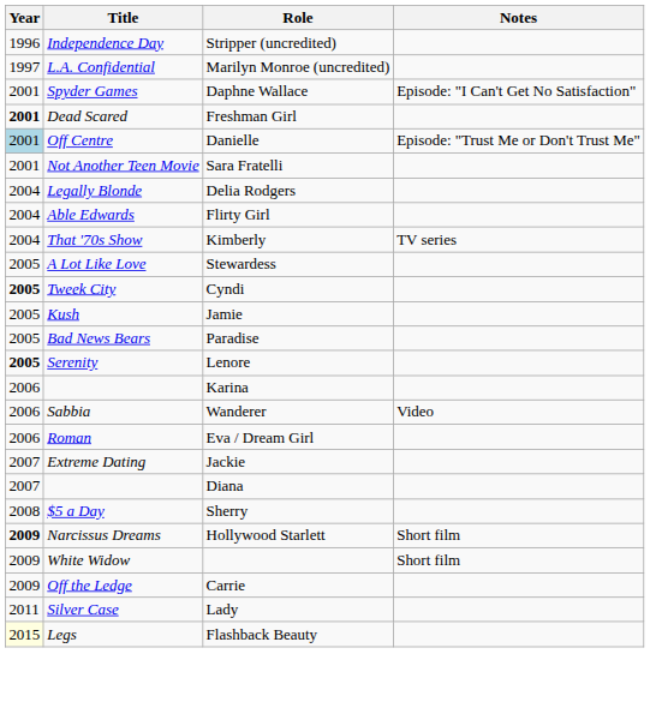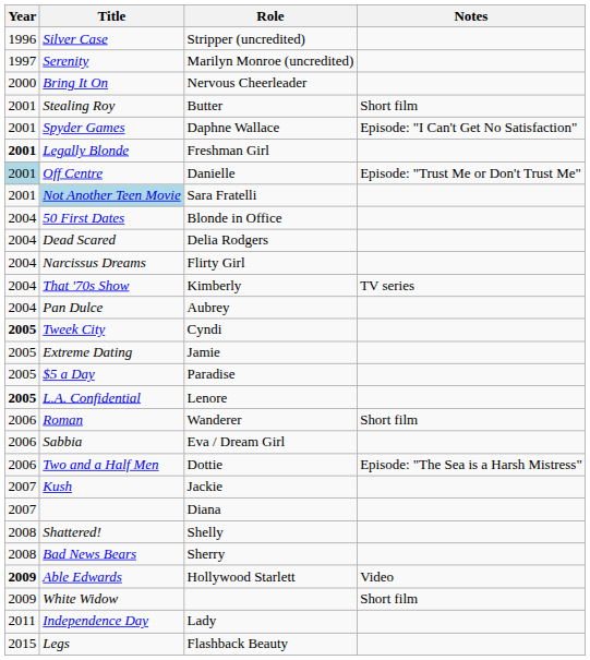Stripper (uncredited) | Title: Independence Day -> Silver Case
Marilyn Monroe (uncredited) | Title: L.A. Confidential -> Serenity
+ row: 2000 | Bring It On | Nervous Cheerleader
+ row: 2001 | Stealing Roy | Butter | Short film
Freshman Girl | Title: Dead Scared -> Legally Blonde
Sara Fratelli | Title: no background -> lightblue background
+ row: 2004 | 50 First Dates | Blonde in Office
Delia Rodgers | Title: Legally Blonde -> Dead Scared
Flirty Girl | Title: Able Edwards -> Narcissus Dreams
+ row: 2004 | Pan Dulce | Aubrey
- row: 2005 | A Lot Like Love | Stewardess
Jamie | Title: Kush -> Extreme Dating
Paradise | Title: Bad News Bears -> $5 a Day
Lenore | Title: Serenity -> L.A. Confidential
- row: 2006 | Karina
Wanderer | Title: Sabbia -> Roman
Wanderer | Notes: Video -> Short film
Eva / Dream Girl | Title: Roman -> Sabbia
+ row: 2006 | Two and a Half Men | Dottie | Episode: "The Sea is a Harsh Mistress"
Jackie | Title: Extreme Dating -> Kush
+ row: 2008 | Shattered! | Shelly
Sherry | Title: $5 a Day -> Bad News Bears
Hollywood Starlett | Title: Narcissus Dreams -> Able Edwards
Hollywood Starlett | Notes: Short film -> Video
- row: 2009 | Off the Ledge | Carrie
Lady | Title: Silver Case -> Independence Day
Flashback Beauty | Year: lightyellow background -> no background
